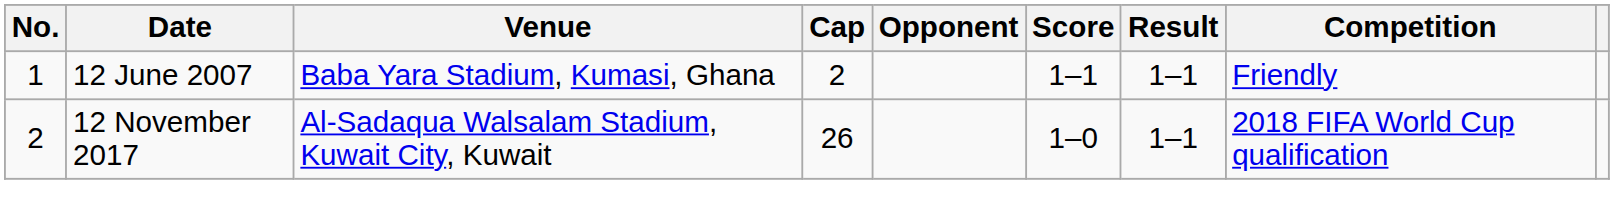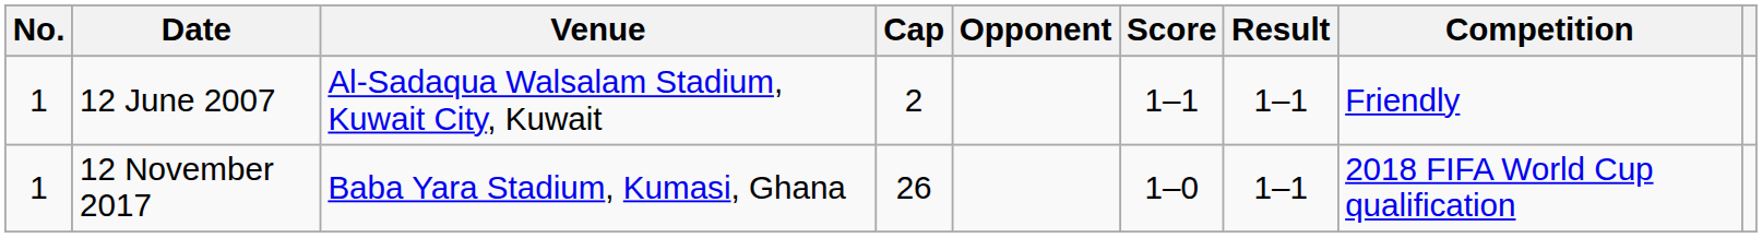12 June 2007 | Venue: Baba Yara Stadium, Kumasi, Ghana -> Al-Sadaqua Walsalam Stadium, Kuwait City, Kuwait
12 November 2017 | No.: 2 -> 1
12 November 2017 | Venue: Al-Sadaqua Walsalam Stadium, Kuwait City, Kuwait -> Baba Yara Stadium, Kumasi, Ghana
